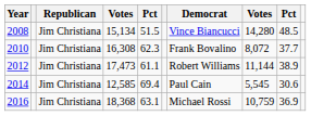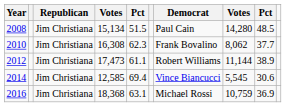2008 | Democrat: Vince Biancucci -> Paul Cain
2010 | column 8: 8,072 -> 8,062
2014 | Democrat: Paul Cain -> Vince Biancucci
